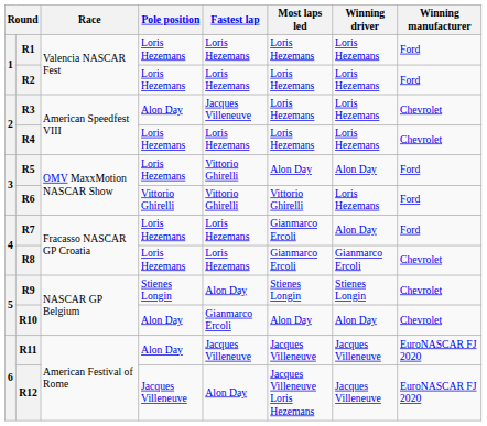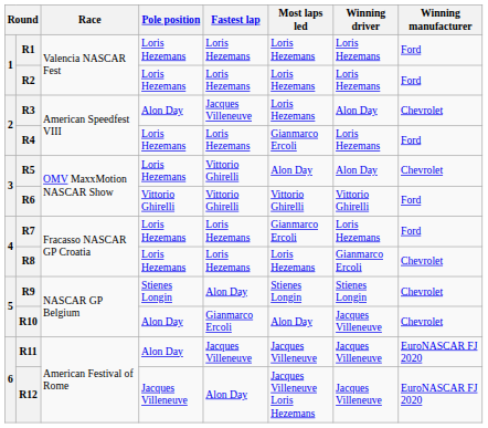R3 | Winning driver: Loris Hezemans -> Alon Day
R4 | Most laps led: Loris Hezemans -> Gianmarco Ercoli
R4 | Winning manufacturer: Chevrolet -> Ford
R5 | Winning manufacturer: Ford -> Chevrolet
R6 | Winning driver: Loris Hezemans -> Vittorio Ghirelli
R7 | Winning driver: Alon Day -> Loris Hezemans
R8 | Most laps led: Gianmarco Ercoli -> Loris Hezemans
R10 | Winning driver: Alon Day -> Jacques Villeneuve
